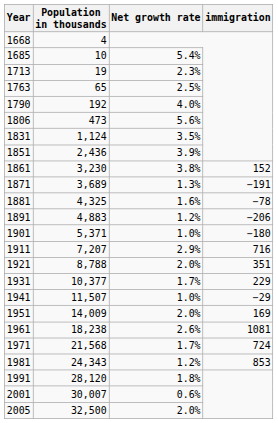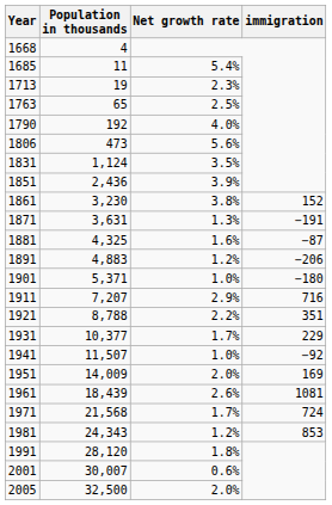1685 | Population in thousands: 10 -> 11
1871 | Population in thousands: 3,689 -> 3,631
1881 | immigration: −78 -> −87
1921 | Net growth rate: 2.0% -> 2.2%
1941 | immigration: −29 -> −92
1961 | Population in thousands: 18,238 -> 18,439
